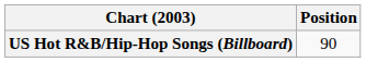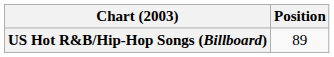US Hot R&B/Hip-Hop Songs (Billboard) | Position: 90 -> 89
